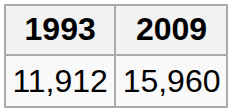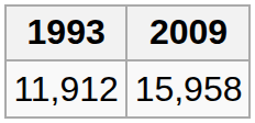11,912 | 2009: 15,960 -> 15,958
